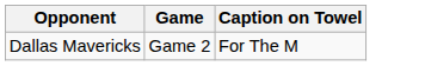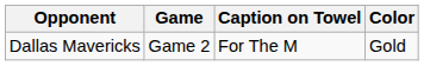+ column: Color | Gold
